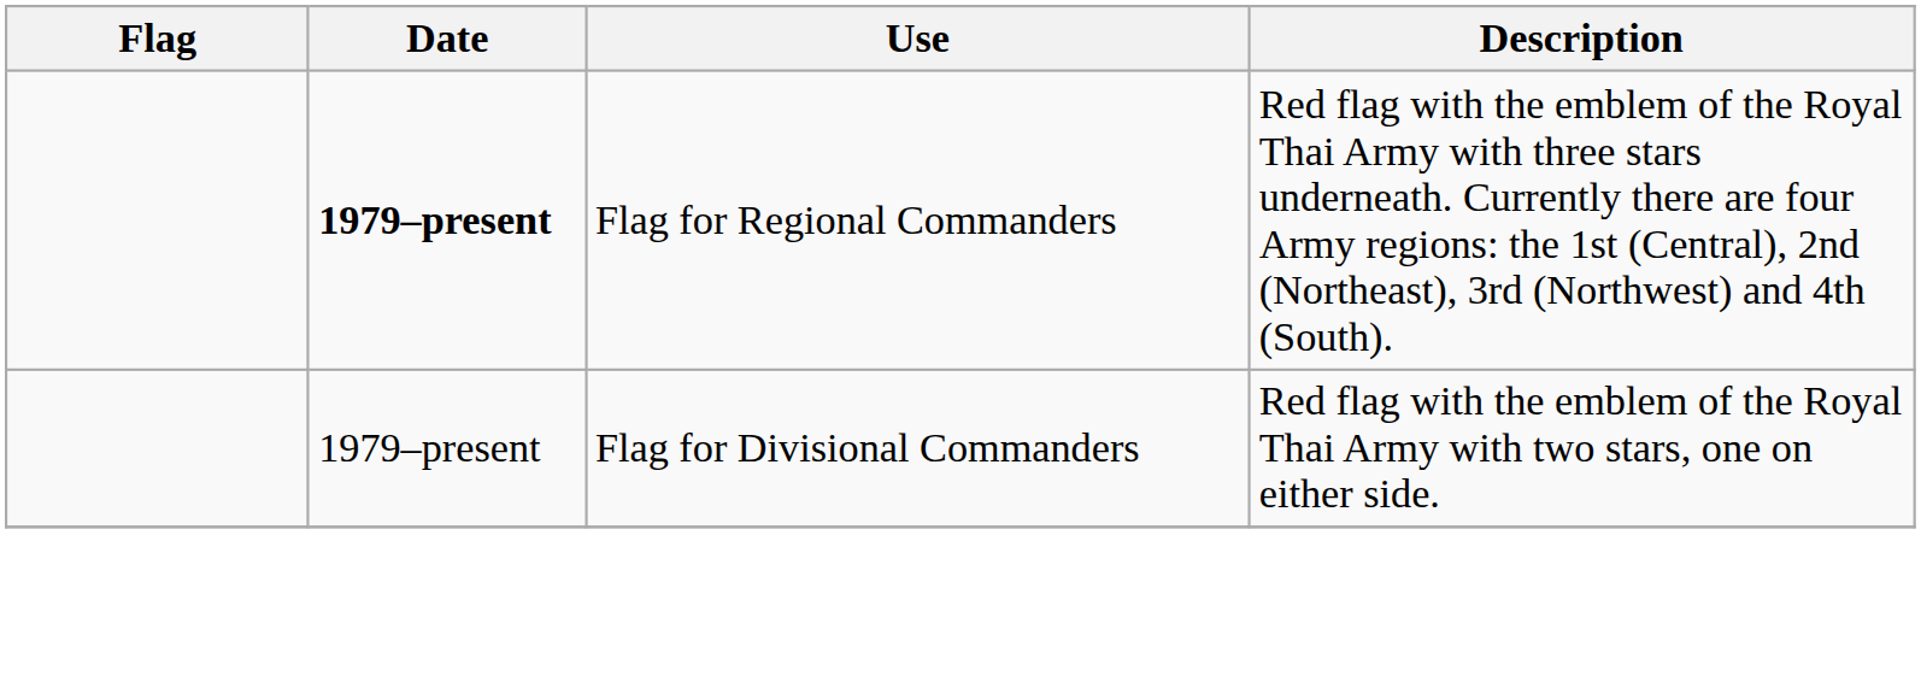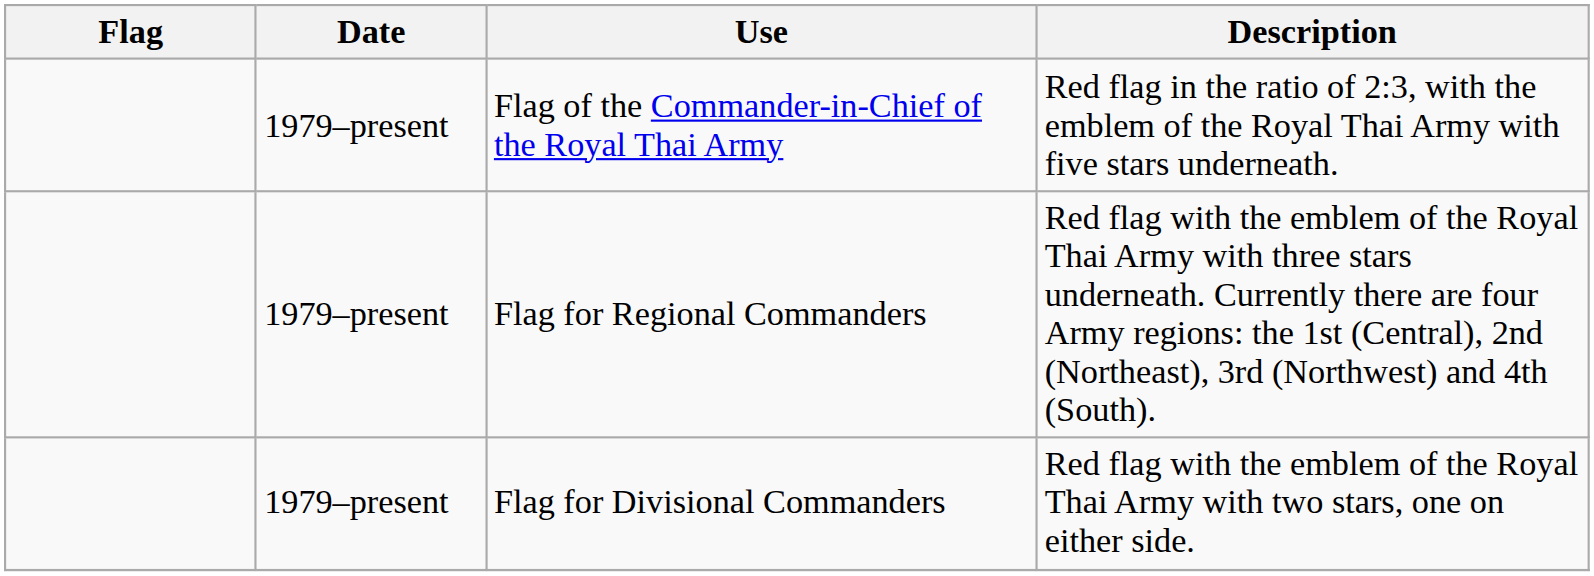+ row: 1979–present | Flag of the Commander-in-Chief of the Royal Thai Army | Red flag in the ratio of 2:3, with the emblem of the Royal Thai Army with five stars underneath.
Flag for Regional Commanders | Date: bold -> normal
